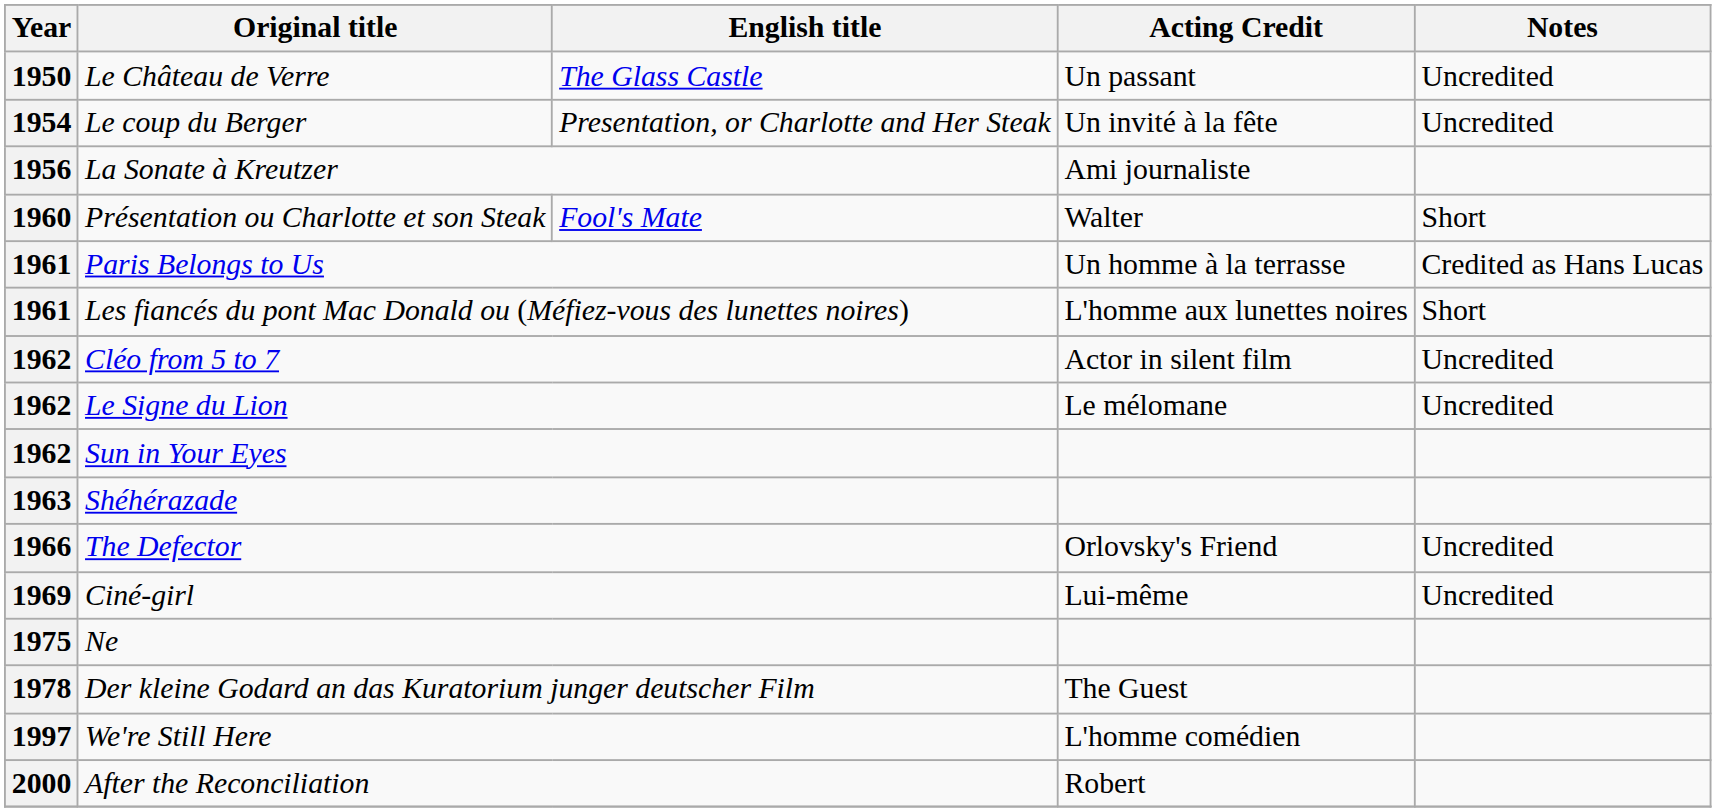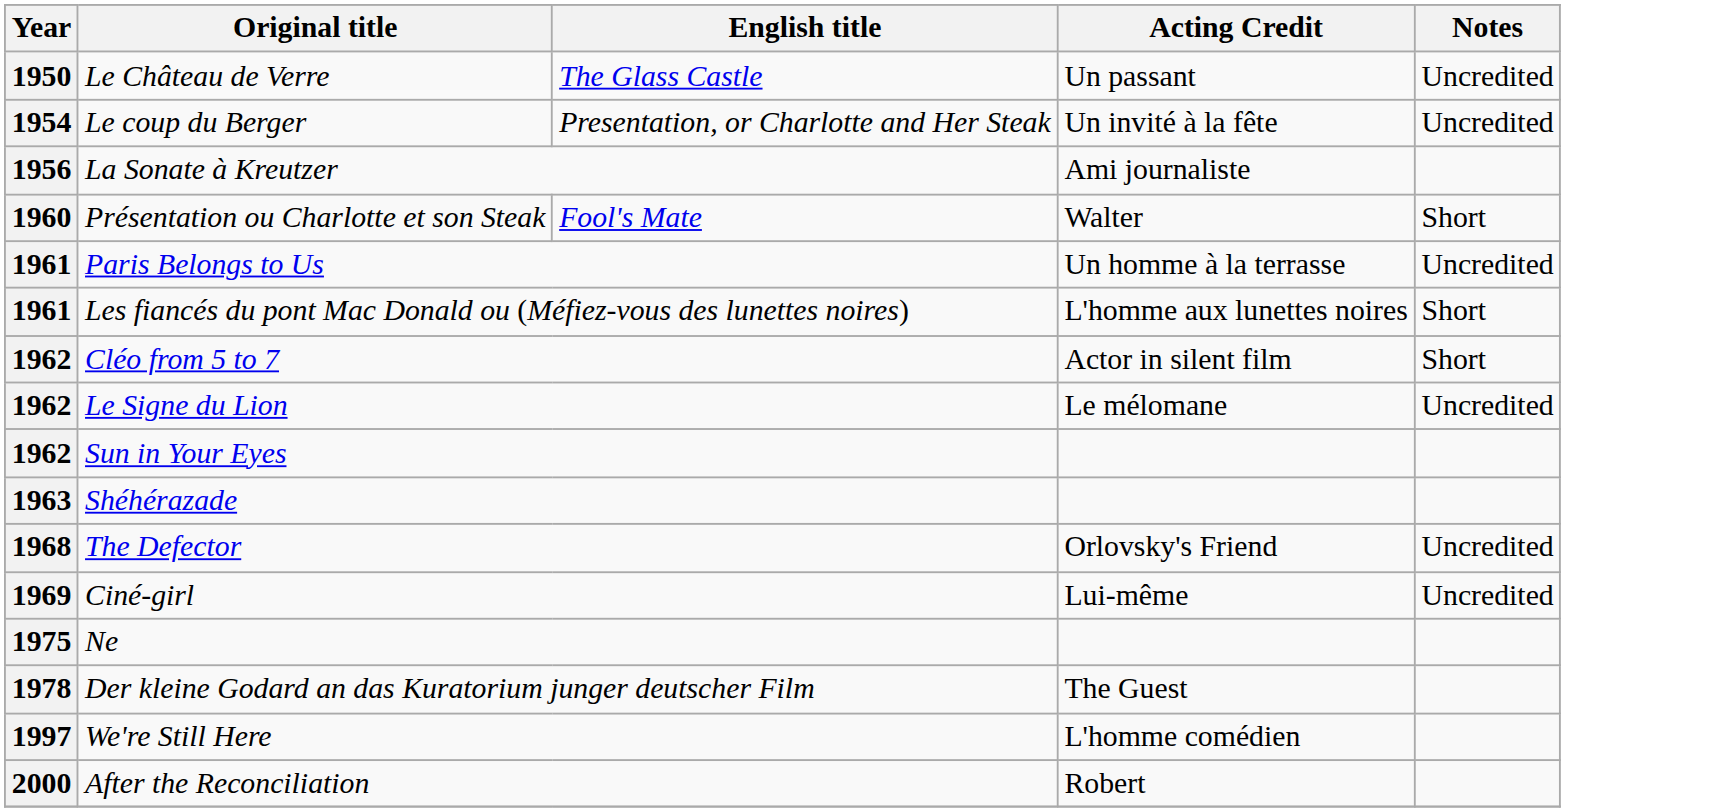Paris Belongs to Us | Notes: Credited as Hans Lucas -> Uncredited
Cléo from 5 to 7 | Notes: Uncredited -> Short
The Defector | Year: 1966 -> 1968
